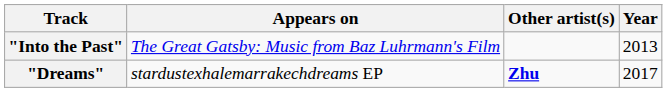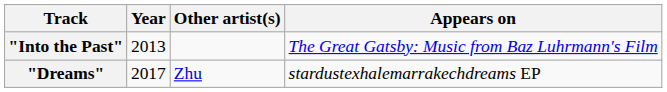columns swapped: Year <-> Appears on
"Dreams" | Other artist(s): bold -> normal
